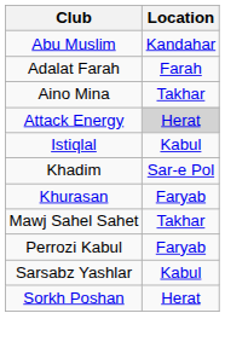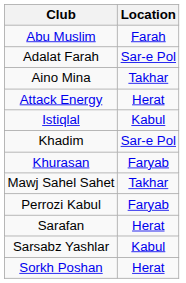Abu Muslim | Location: Kandahar -> Farah
Adalat Farah | Location: Farah -> Sar-e Pol
Attack Energy | Location: lightgrey background -> no background
+ row: Sarafan | Herat
